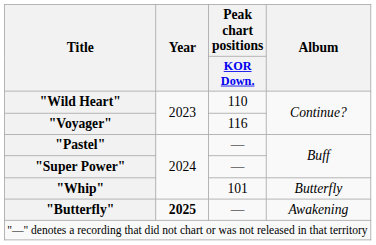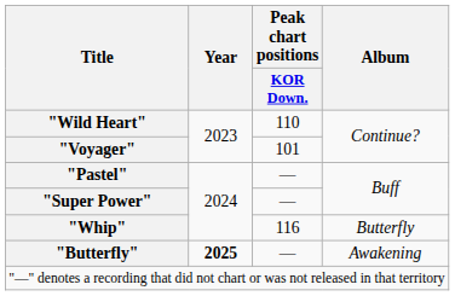"Voyager" | Peak chart positions / KOR Down.: 116 -> 101
"Whip" | Peak chart positions / KOR Down.: 101 -> 116
